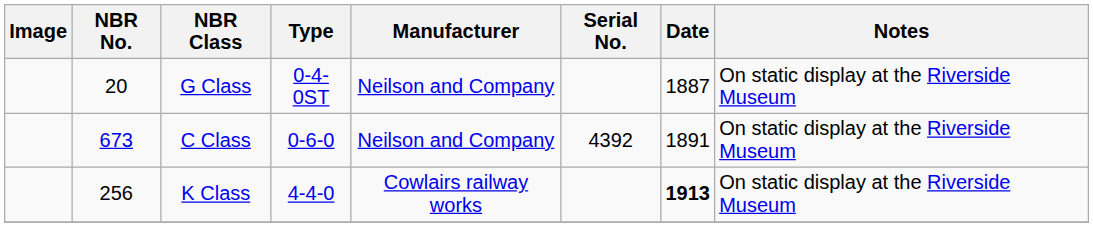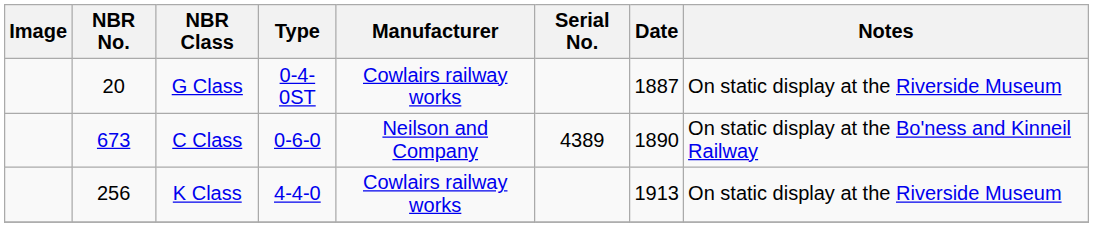G Class | Manufacturer: Neilson and Company -> Cowlairs railway works
C Class | Serial No.: 4392 -> 4389
C Class | Date: 1891 -> 1890
C Class | Notes: On static display at the Riverside Museum -> On static display at the Bo'ness and Kinneil Railway
K Class | Date: bold -> normal
